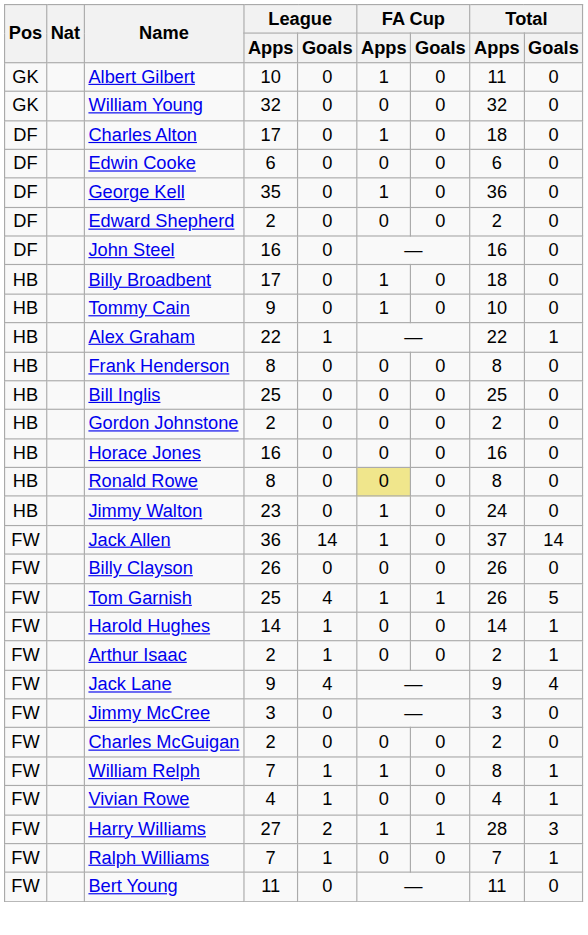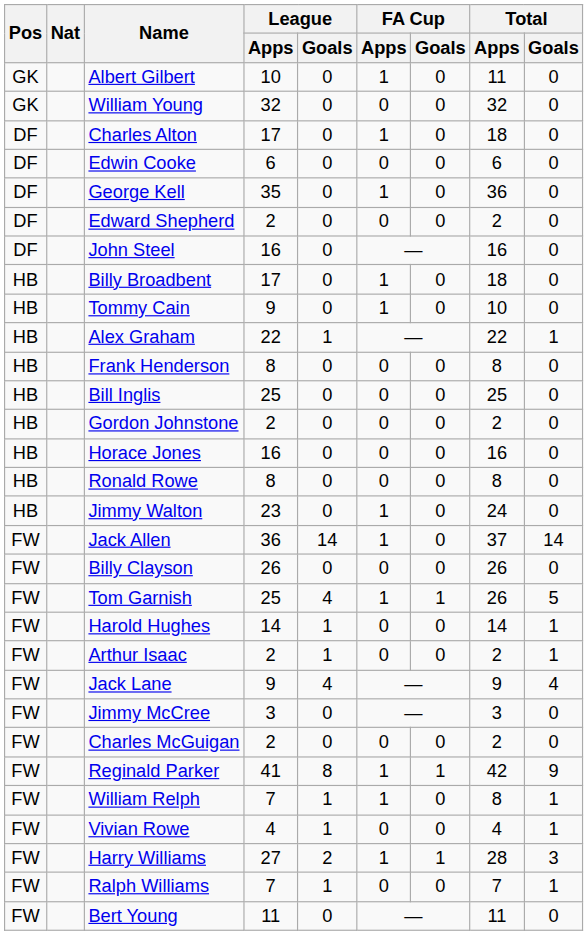Ronald Rowe | FA Cup / Apps: khaki background -> no background
+ row: FW | Reginald Parker | 41 | 8 | 1 | 1 | 42 | 9
